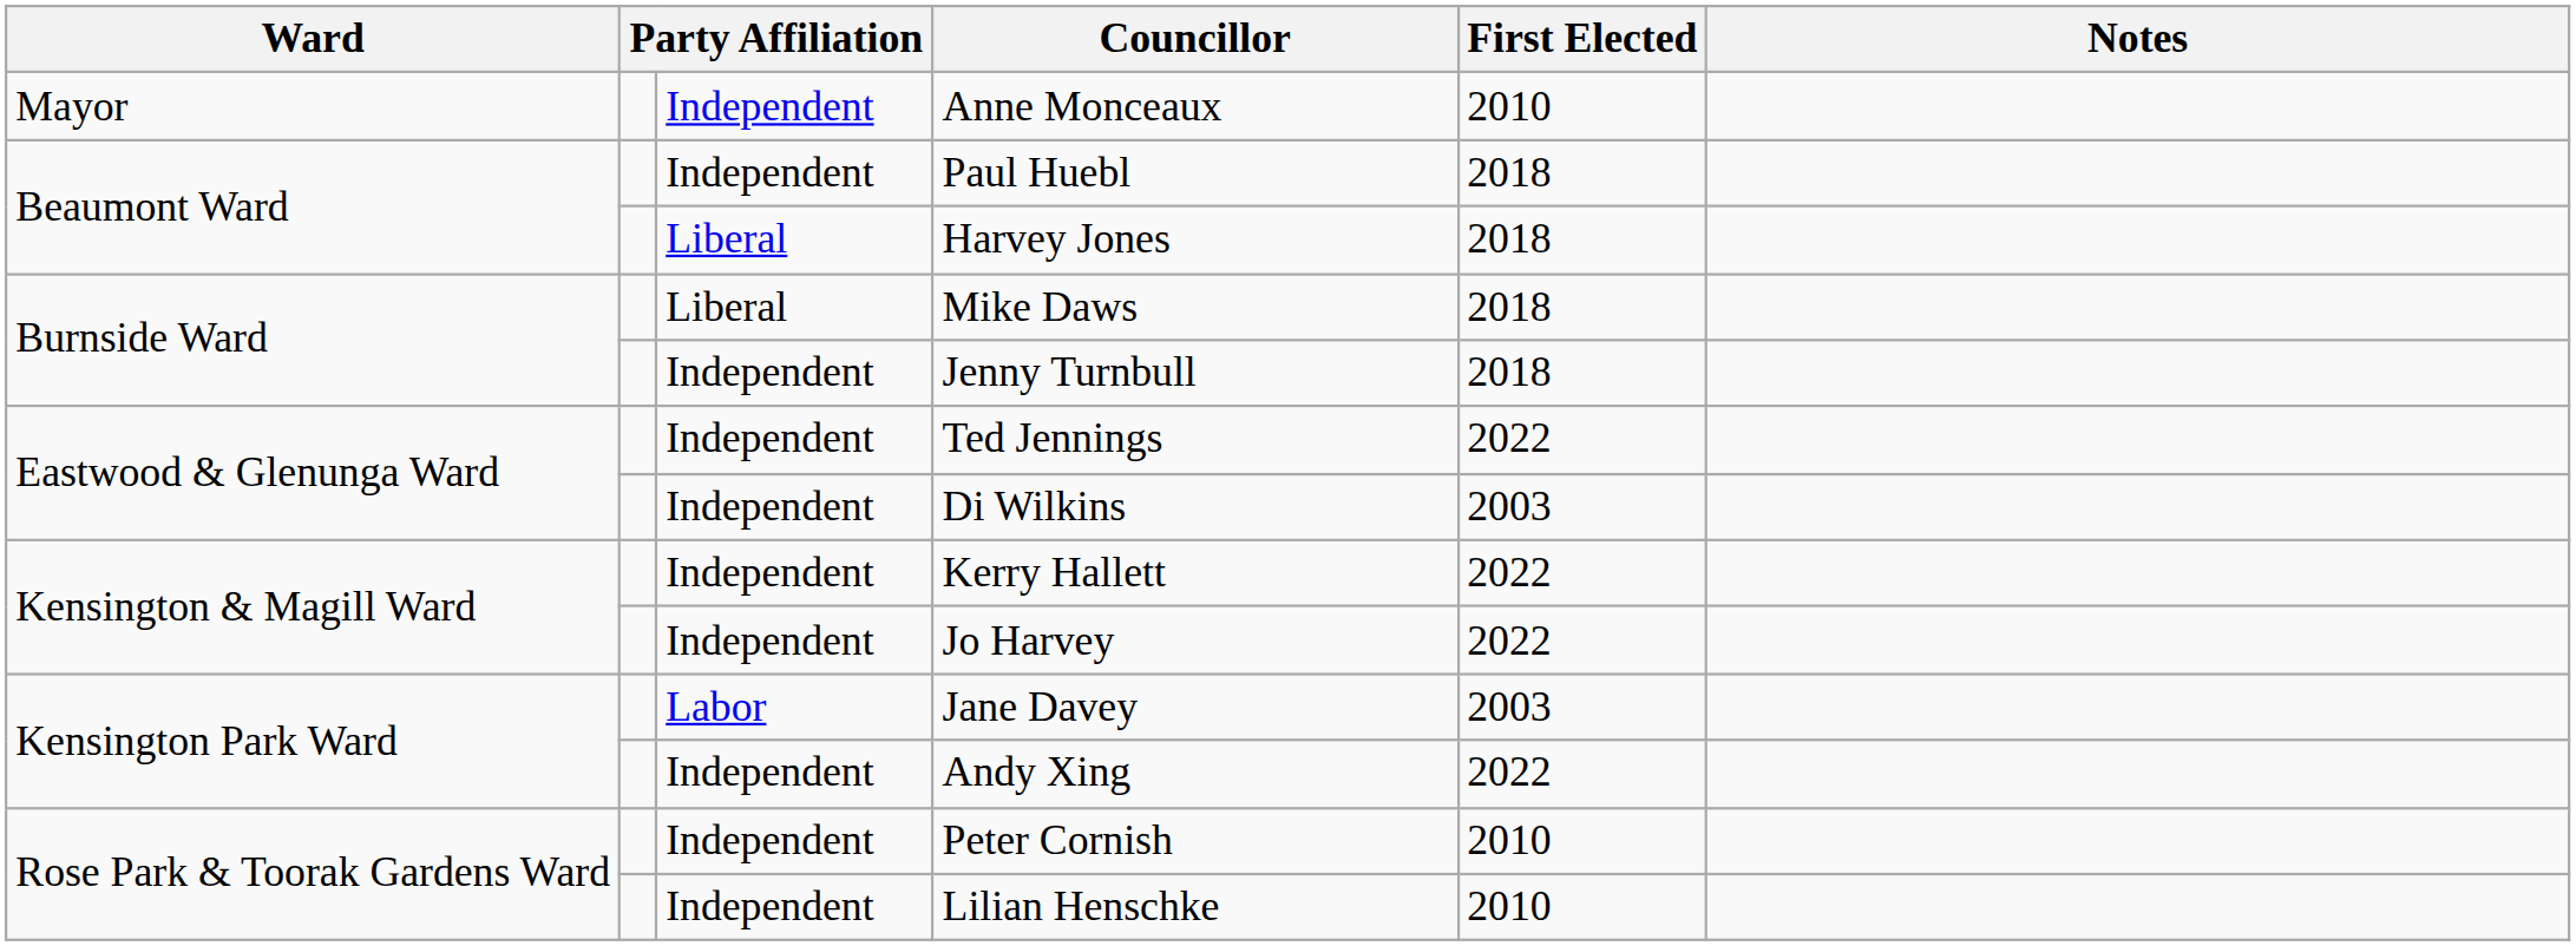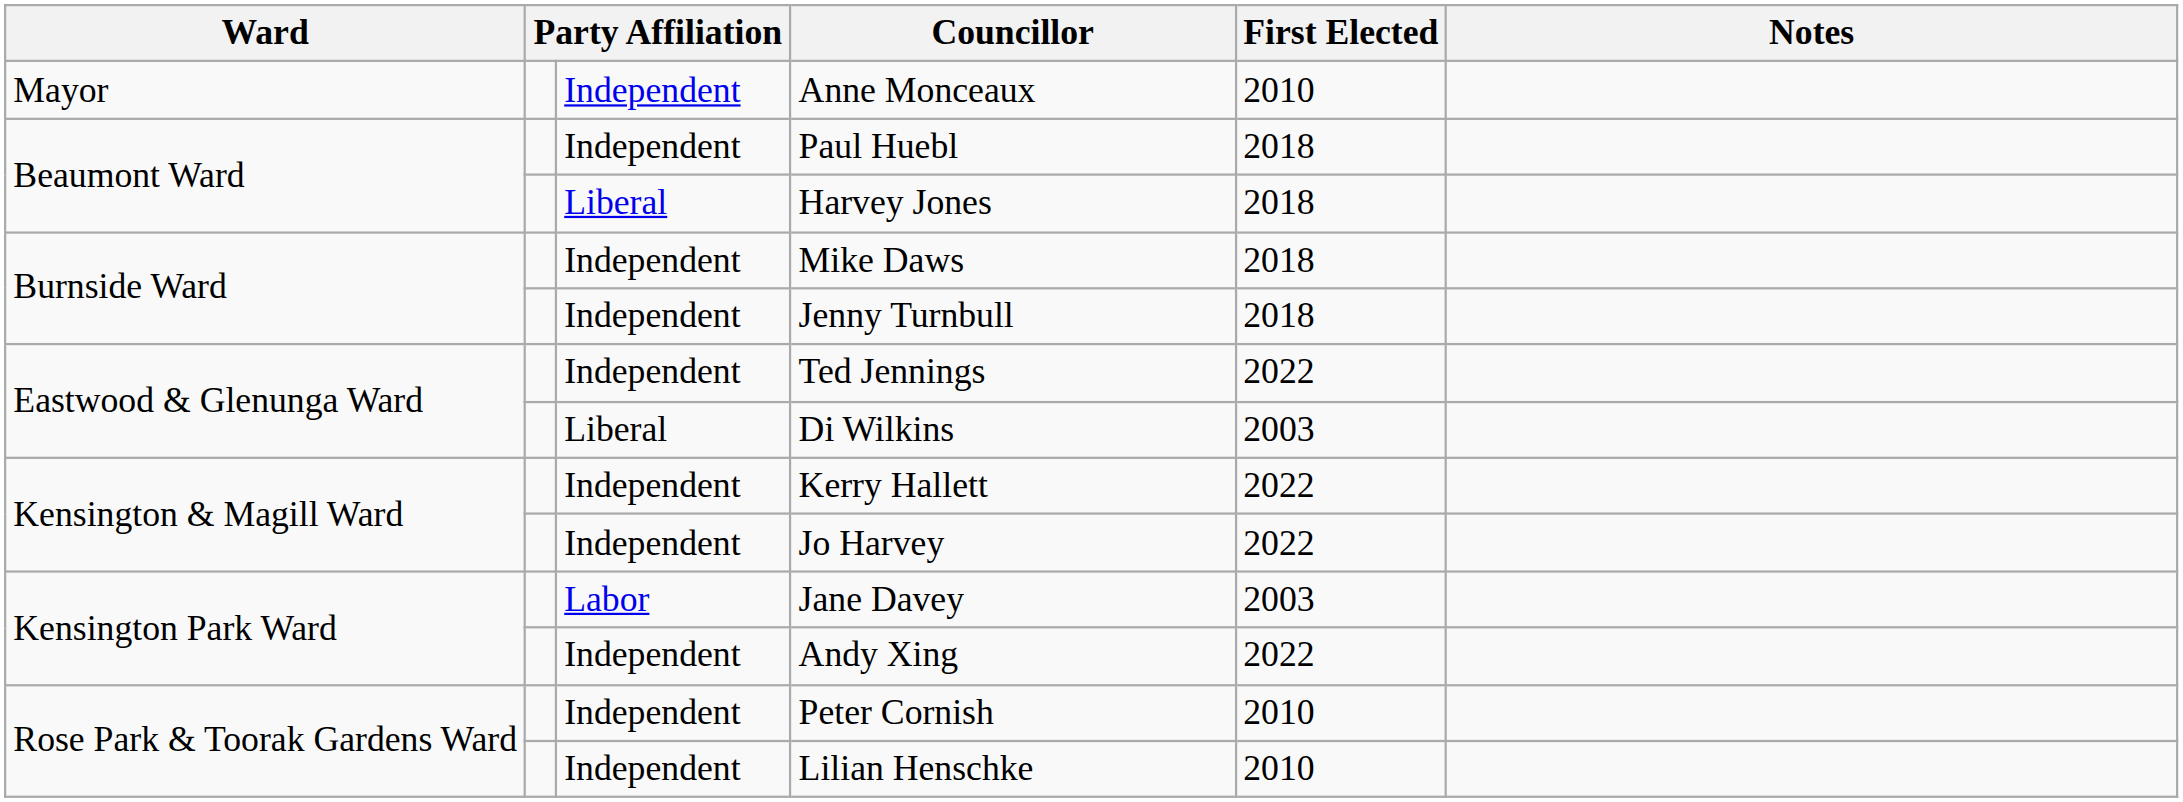Mike Daws | column 3: Liberal -> Independent
Di Wilkins | column 3: Independent -> Liberal
